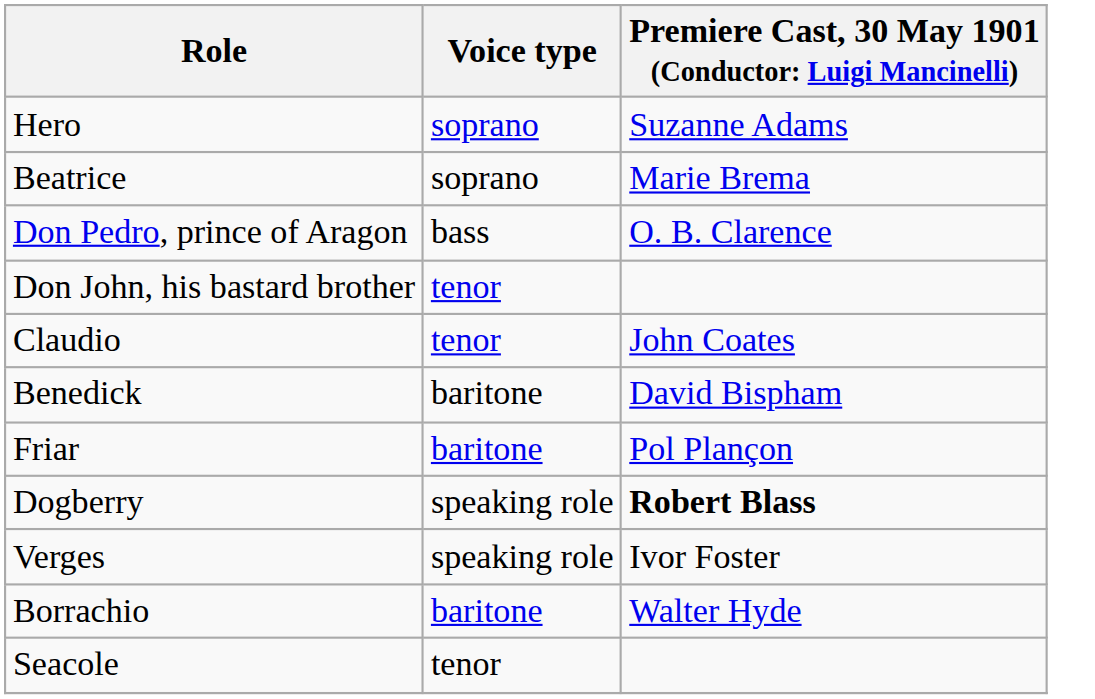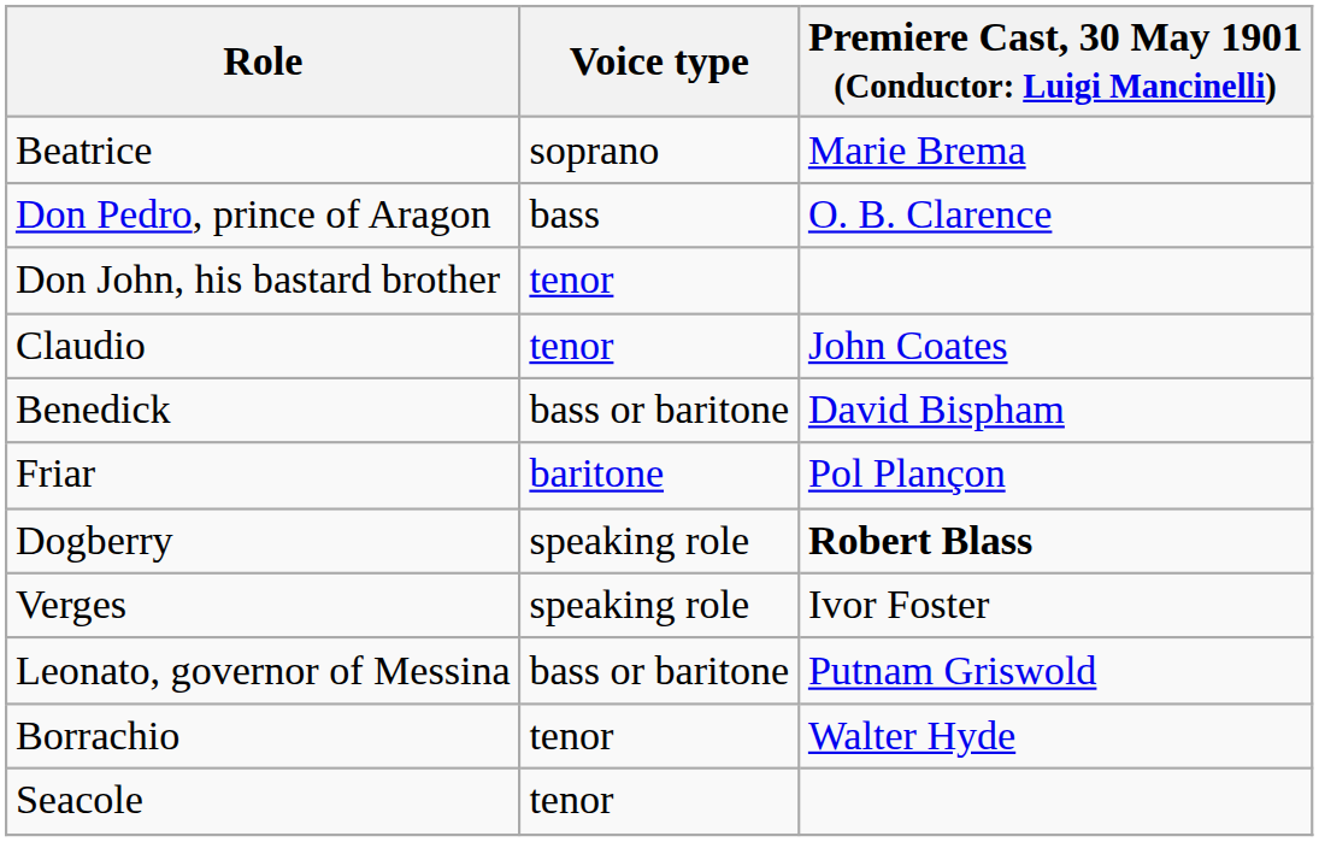- row: Hero | soprano | Suzanne Adams
Benedick | Voice type: baritone -> bass or baritone
+ row: Leonato, governor of Messina | bass or baritone | Putnam Griswold
Borrachio | Voice type: baritone -> tenor
